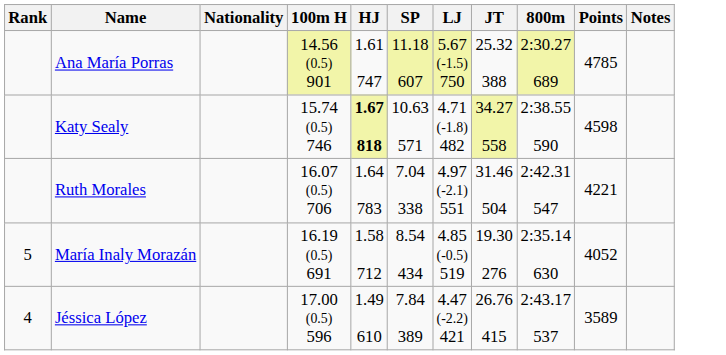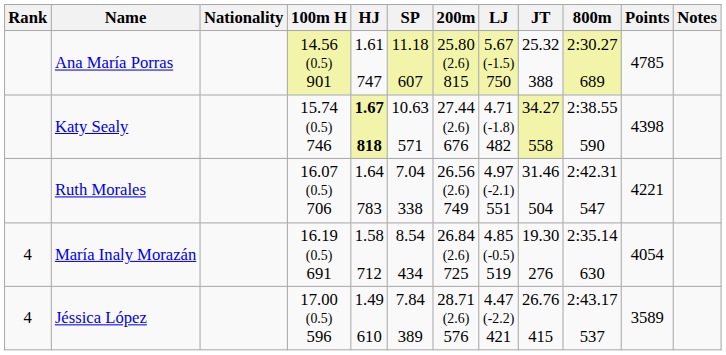+ column: 200m | 25.80 (2.6) 815 | 27.44 (2.6) 676 | 26.56 (2.6) 749 | 26.84 (2.6) 725 | 28.71 (2.6) 576
Katy Sealy | Points: 4598 -> 4398
María Inaly Morazán | Rank: 5 -> 4
María Inaly Morazán | Points: 4052 -> 4054
